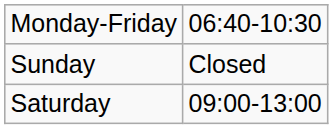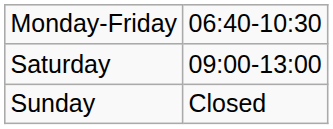rows swapped: Saturday <-> Sunday
